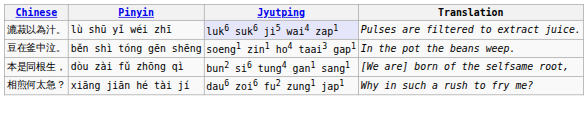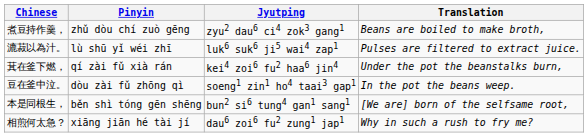+ row: 煮豆持作羹， | zhǔ dòu chí zuò gēng | zyu2 dau6 ci4 zok3 gang1 | Beans are boiled to make broth,
漉菽以為汁。 | Jyutping: lavender background -> no background
+ row: 萁在釜下燃， | qí zài fǔ xià rán | kei4 zoi6 fu2 haa6 jin4 | Under the pot the beanstalks burn,
豆在釜中泣。 | Pinyin: běn shì tóng gēn shēng -> dòu zài fǔ zhōng qì
本是同根生， | Pinyin: dòu zài fǔ zhōng qì -> běn shì tóng gēn shēng
